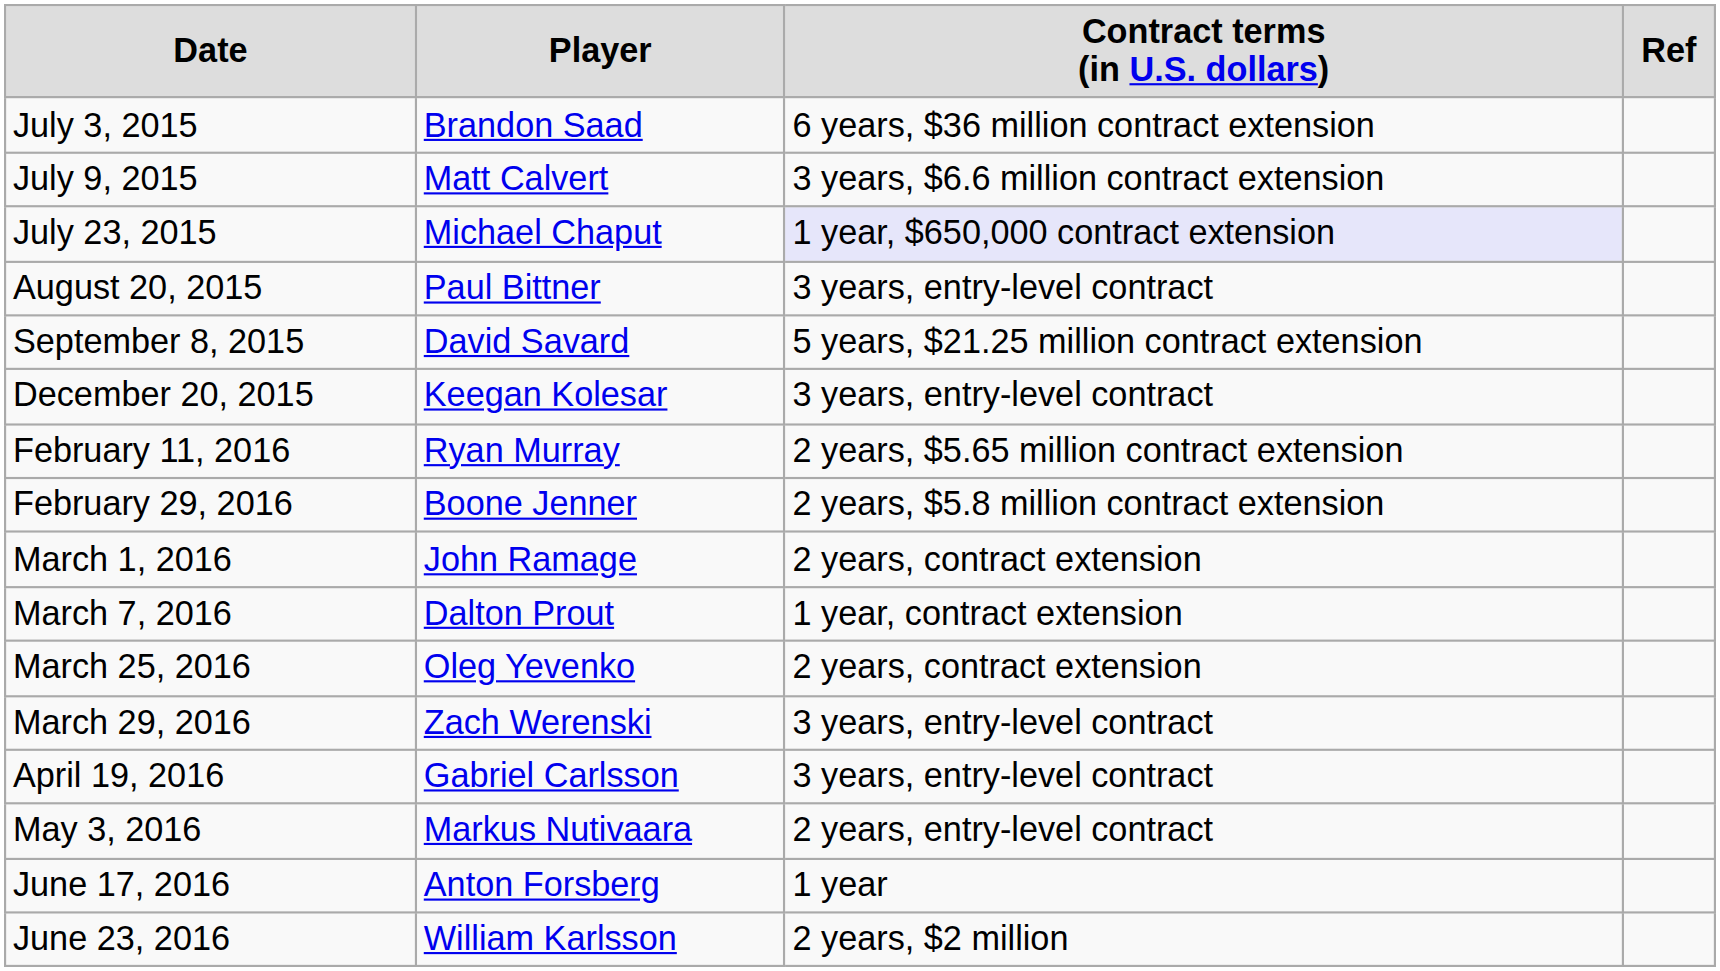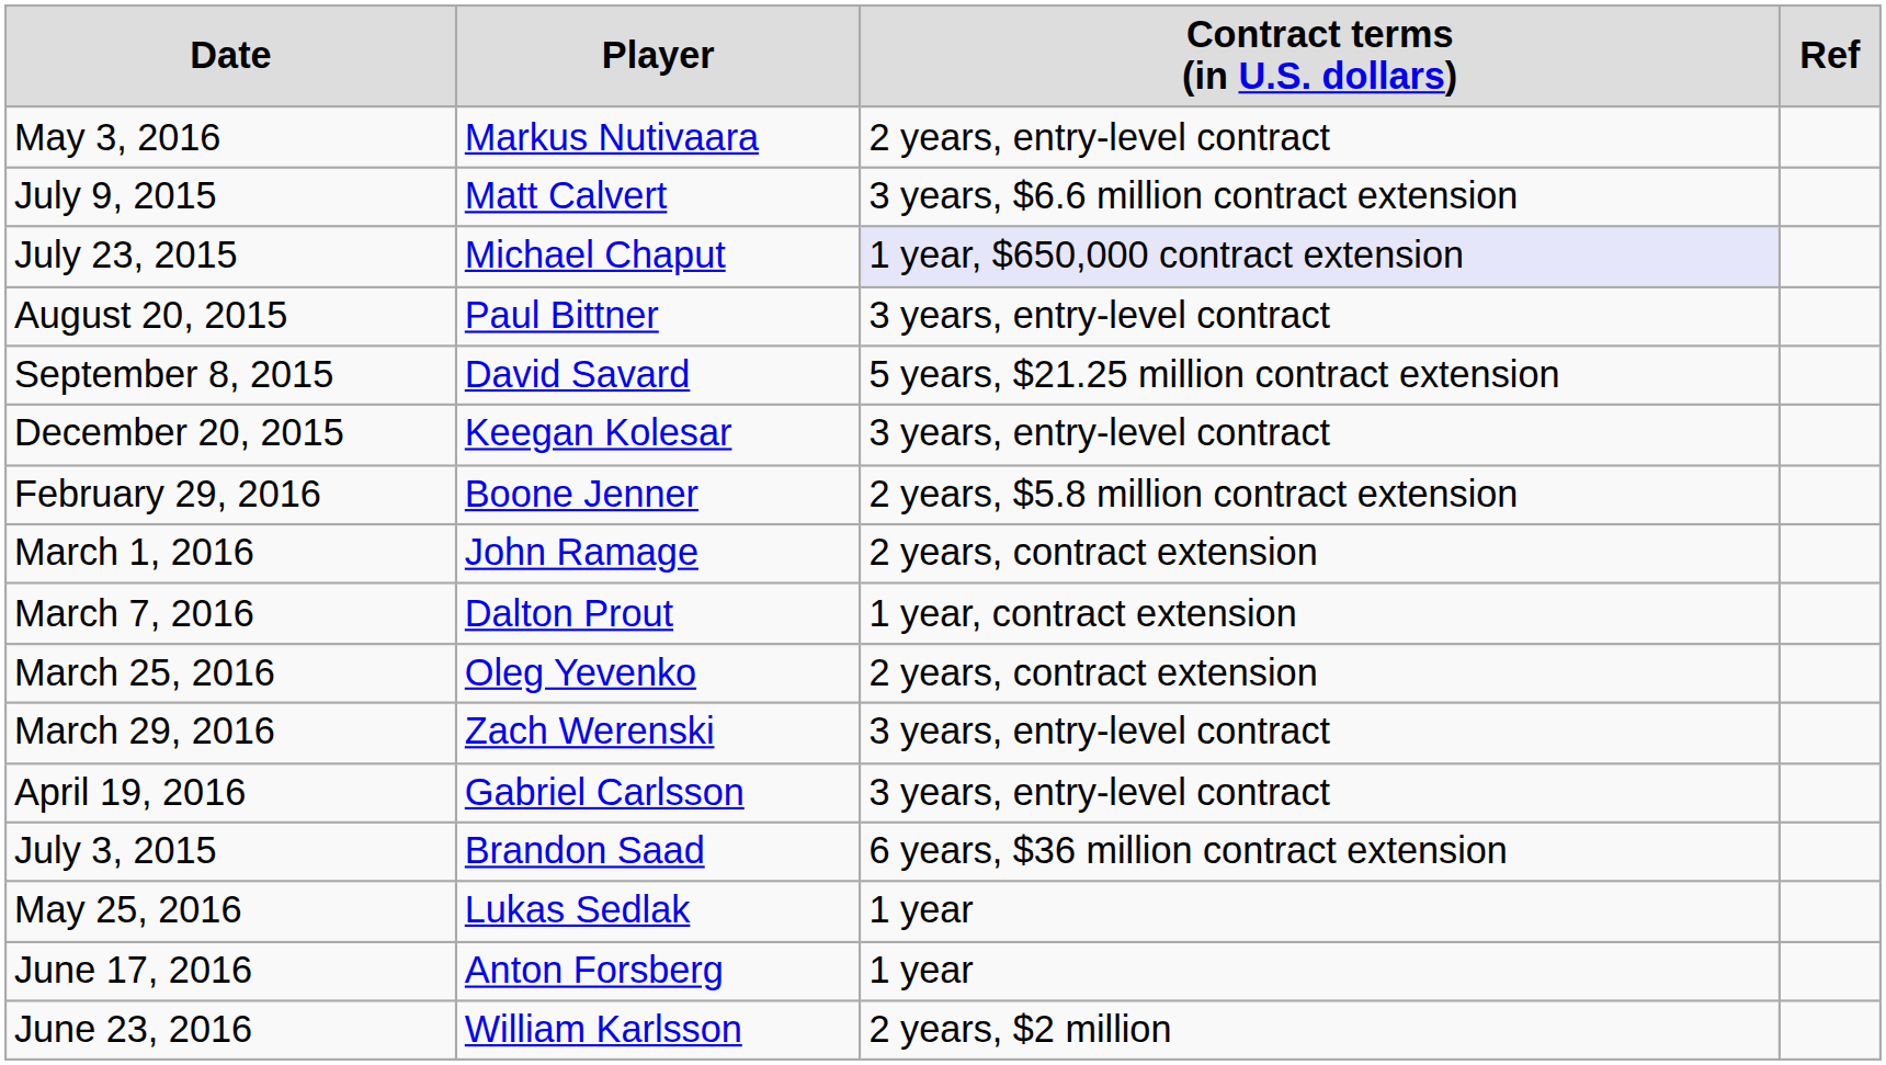rows swapped: July 3, 2015 <-> May 3, 2016
- row: February 11, 2016 | Ryan Murray | 2 years, $5.65 million contract extension
+ row: May 25, 2016 | Lukas Sedlak | 1 year
